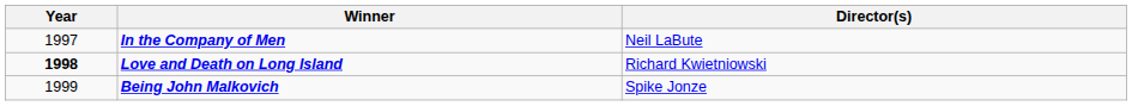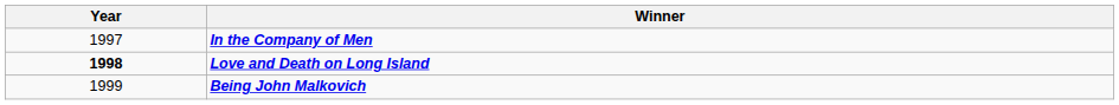- column: Director(s) | Neil LaBute | Richard Kwietniowski | Spike Jonze
